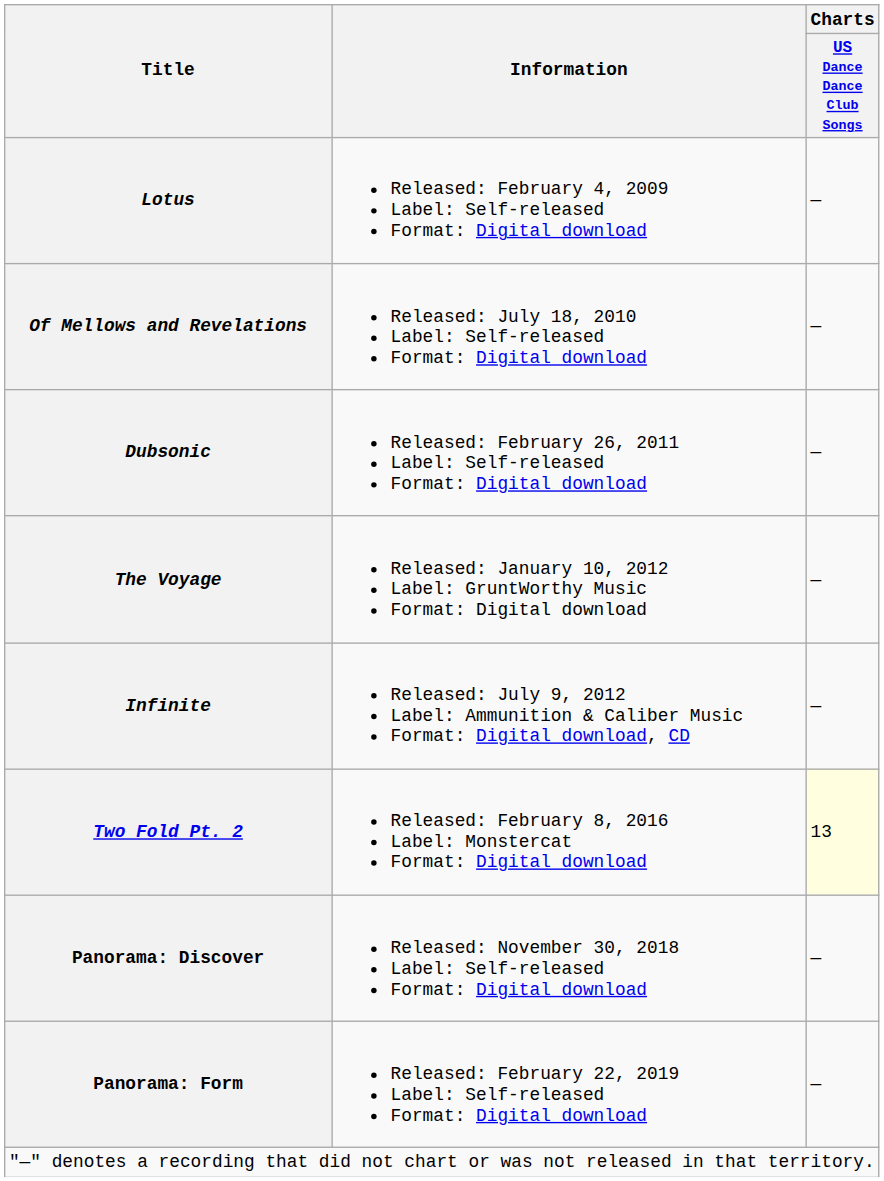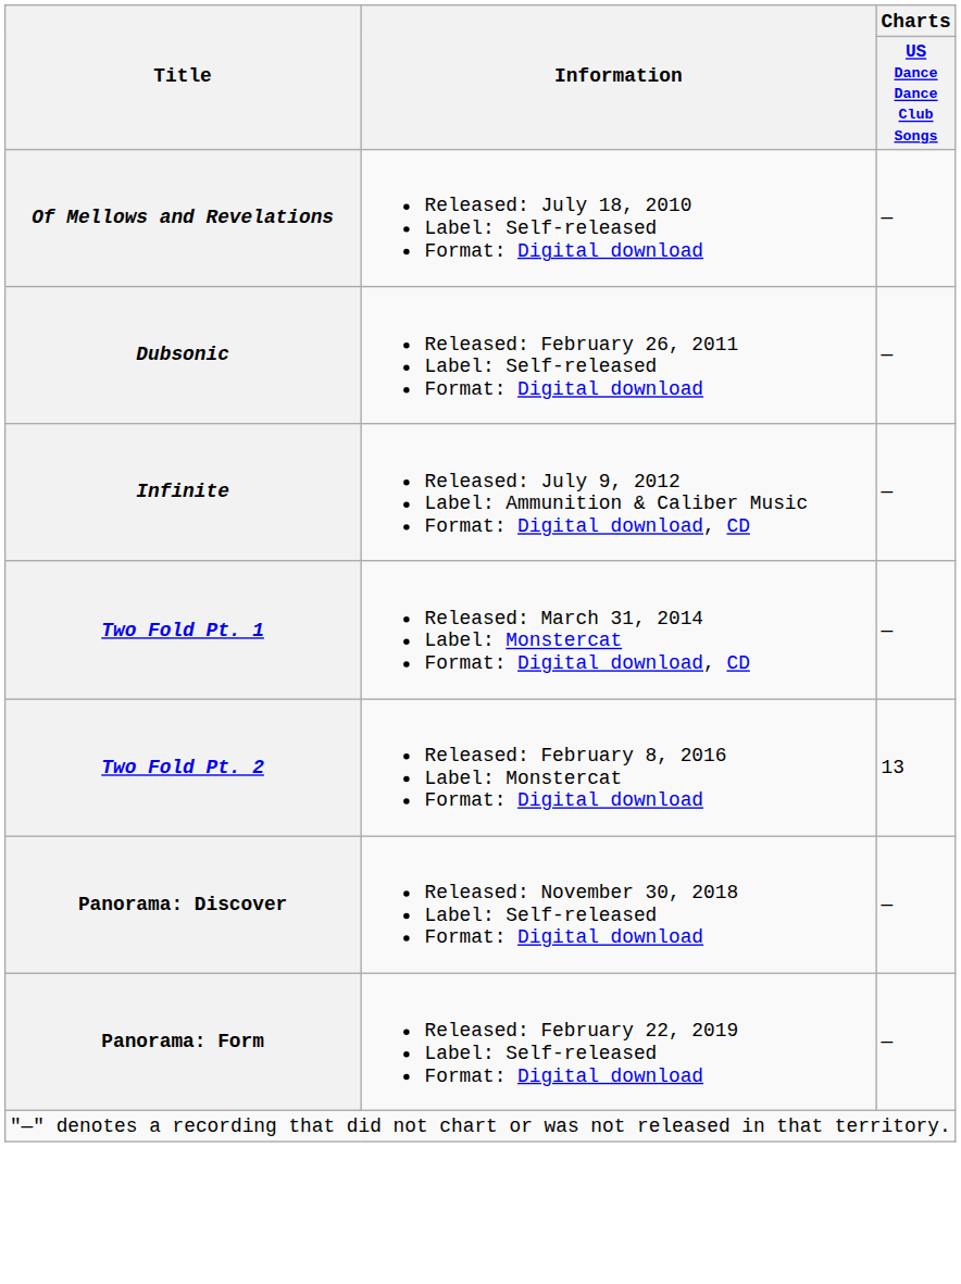- row: Lotus | Released: February 4, 2009 Label: Self-released Format: Digital download | —
- row: The Voyage | Released: January 10, 2012 Label: GruntWorthy Music Format: Digital download | —
+ row: Two Fold Pt. 1 | Released: March 31, 2014 Label: Monstercat Format: Digital download, CD | —
Two Fold Pt. 2 | Charts / US Dance Dance Club Songs: lightyellow background -> no background
